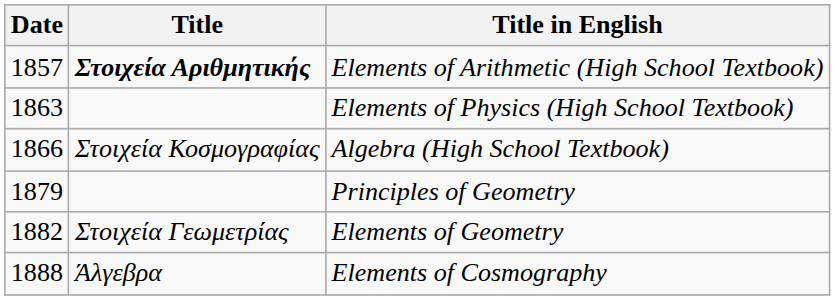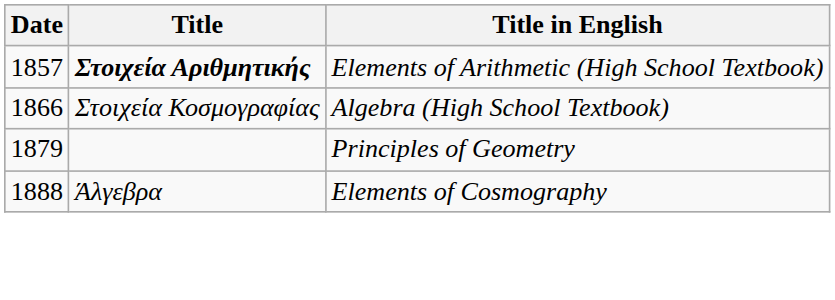- row: 1863 | Elements of Physics (High School Textbook)
- row: 1882 | Στοιχεία Γεωμετρίας | Elements of Geometry
